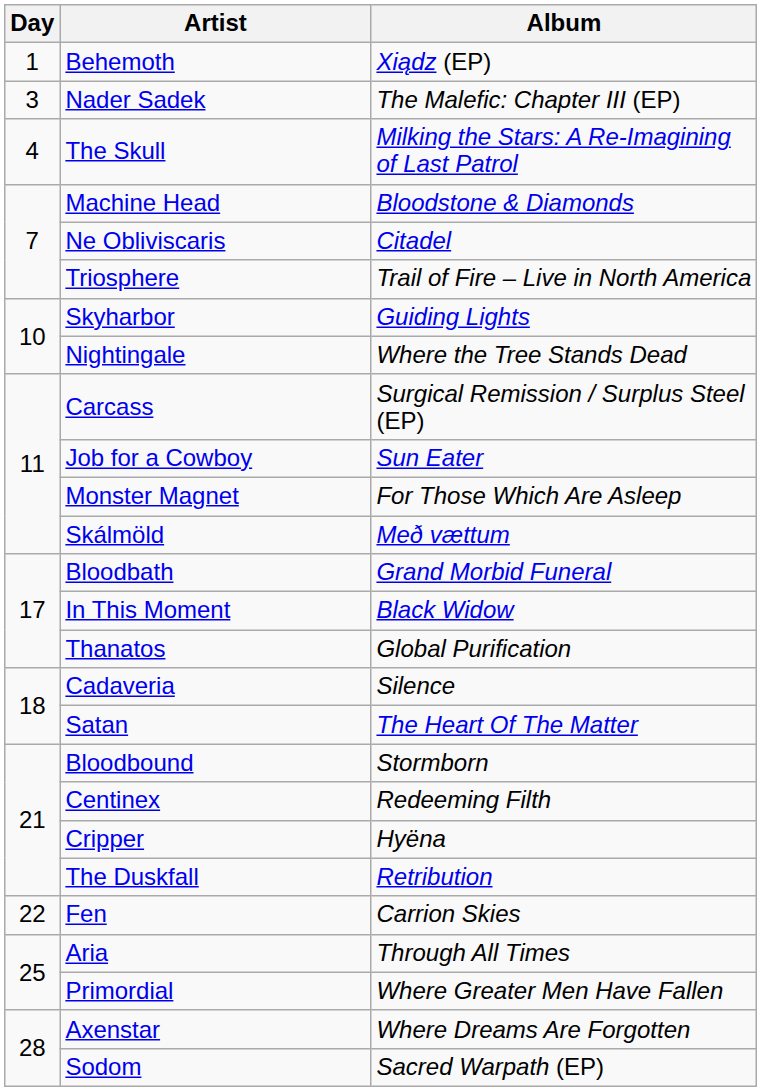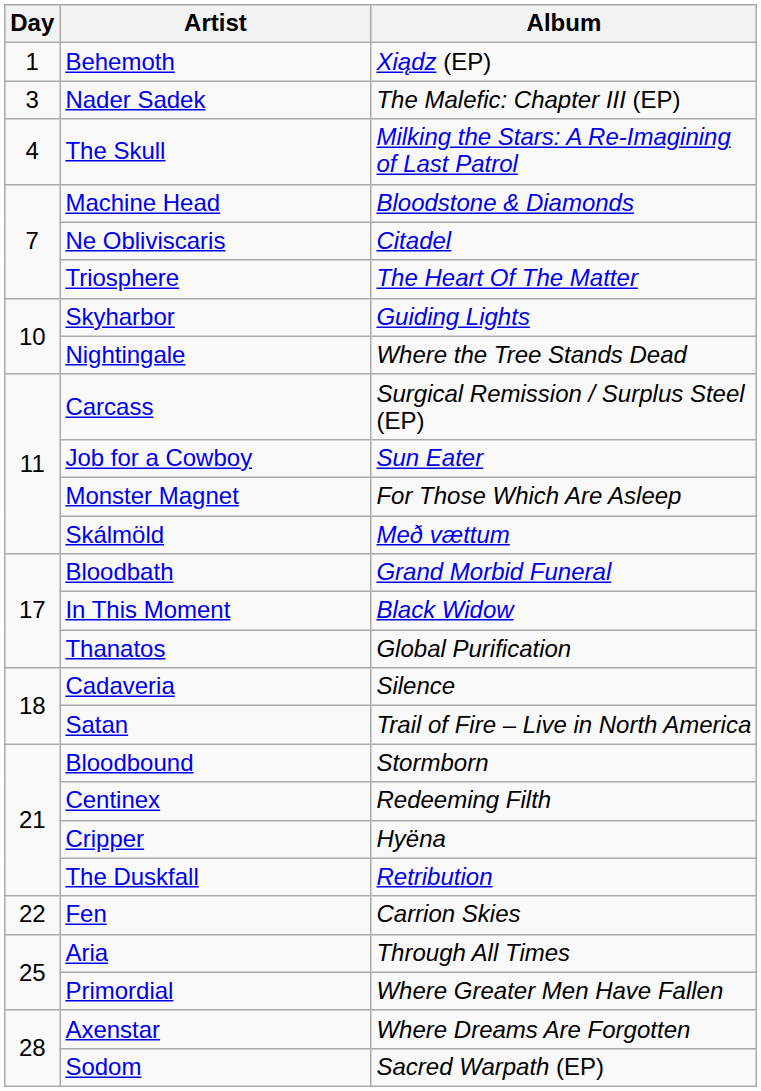Triosphere | Album: Trail of Fire – Live in North America -> The Heart Of The Matter
Satan | Album: The Heart Of The Matter -> Trail of Fire – Live in North America
